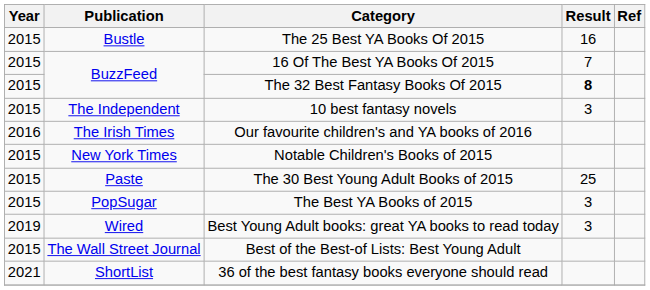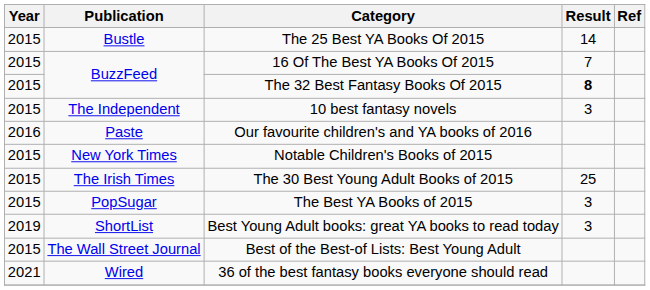The 25 Best YA Books Of 2015 | Result: 16 -> 14
Our favourite children's and YA books of 2016 | Publication: The Irish Times -> Paste
The 30 Best Young Adult Books of 2015 | Publication: Paste -> The Irish Times
Best Young Adult books: great YA books to read today | Publication: Wired -> ShortList
36 of the best fantasy books everyone should read | Publication: ShortList -> Wired
